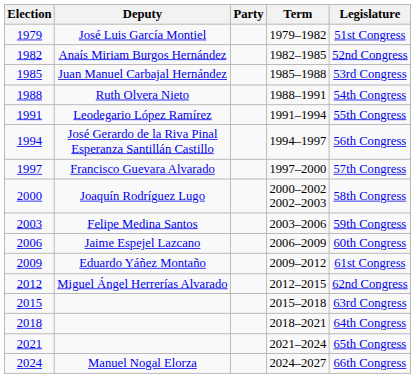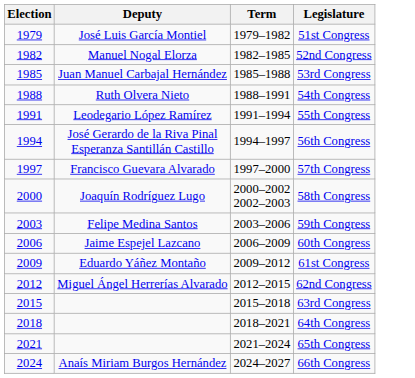- column: Party
1982 | Deputy: Anaís Miriam Burgos Hernández -> Manuel Nogal Elorza
2024 | Deputy: Manuel Nogal Elorza -> Anaís Miriam Burgos Hernández
